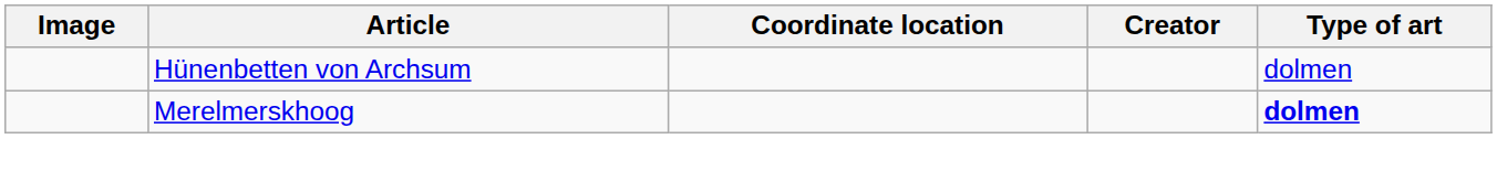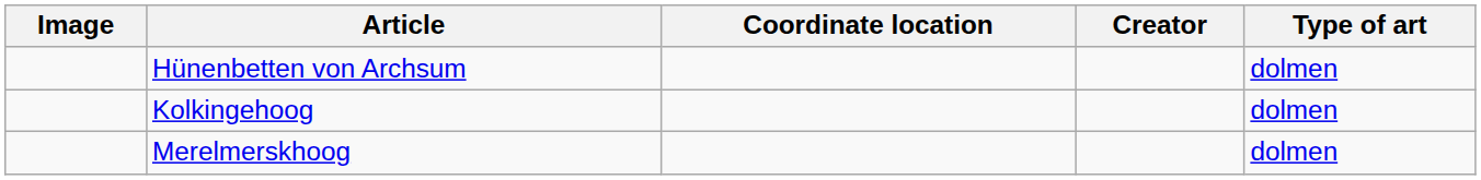+ row: Kolkingehoog | dolmen
Merelmerskhoog | Type of art: bold -> normal
